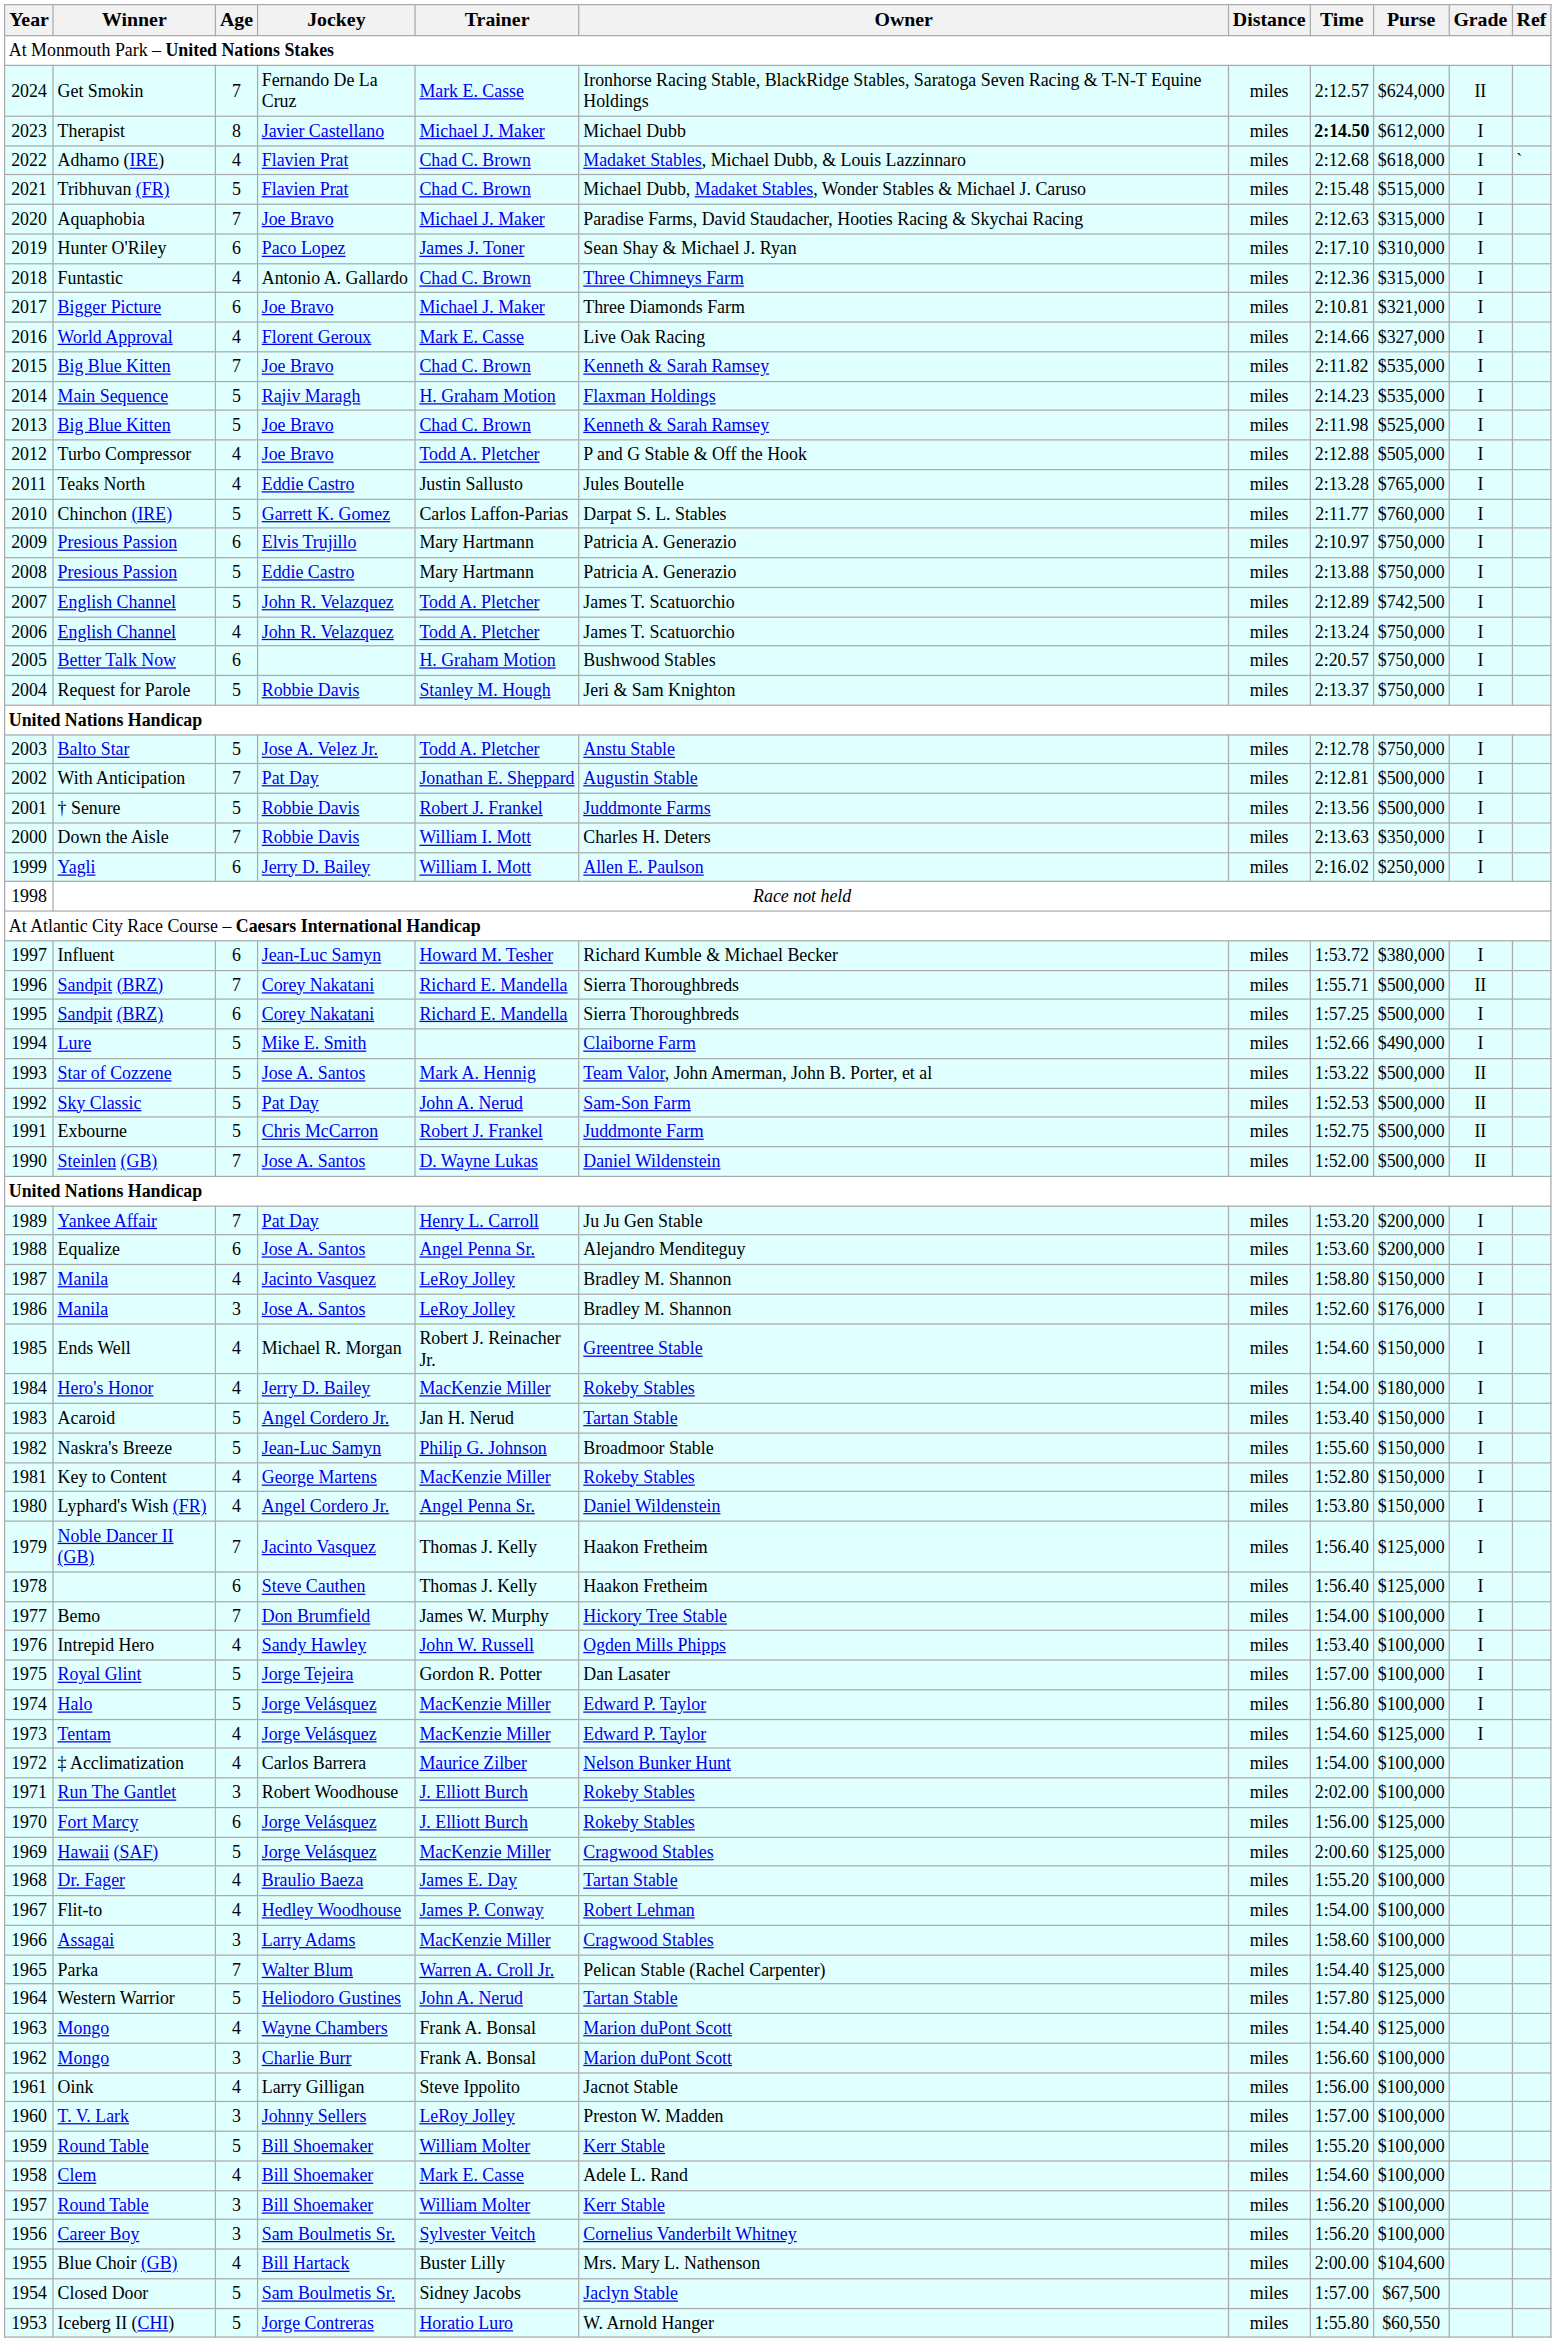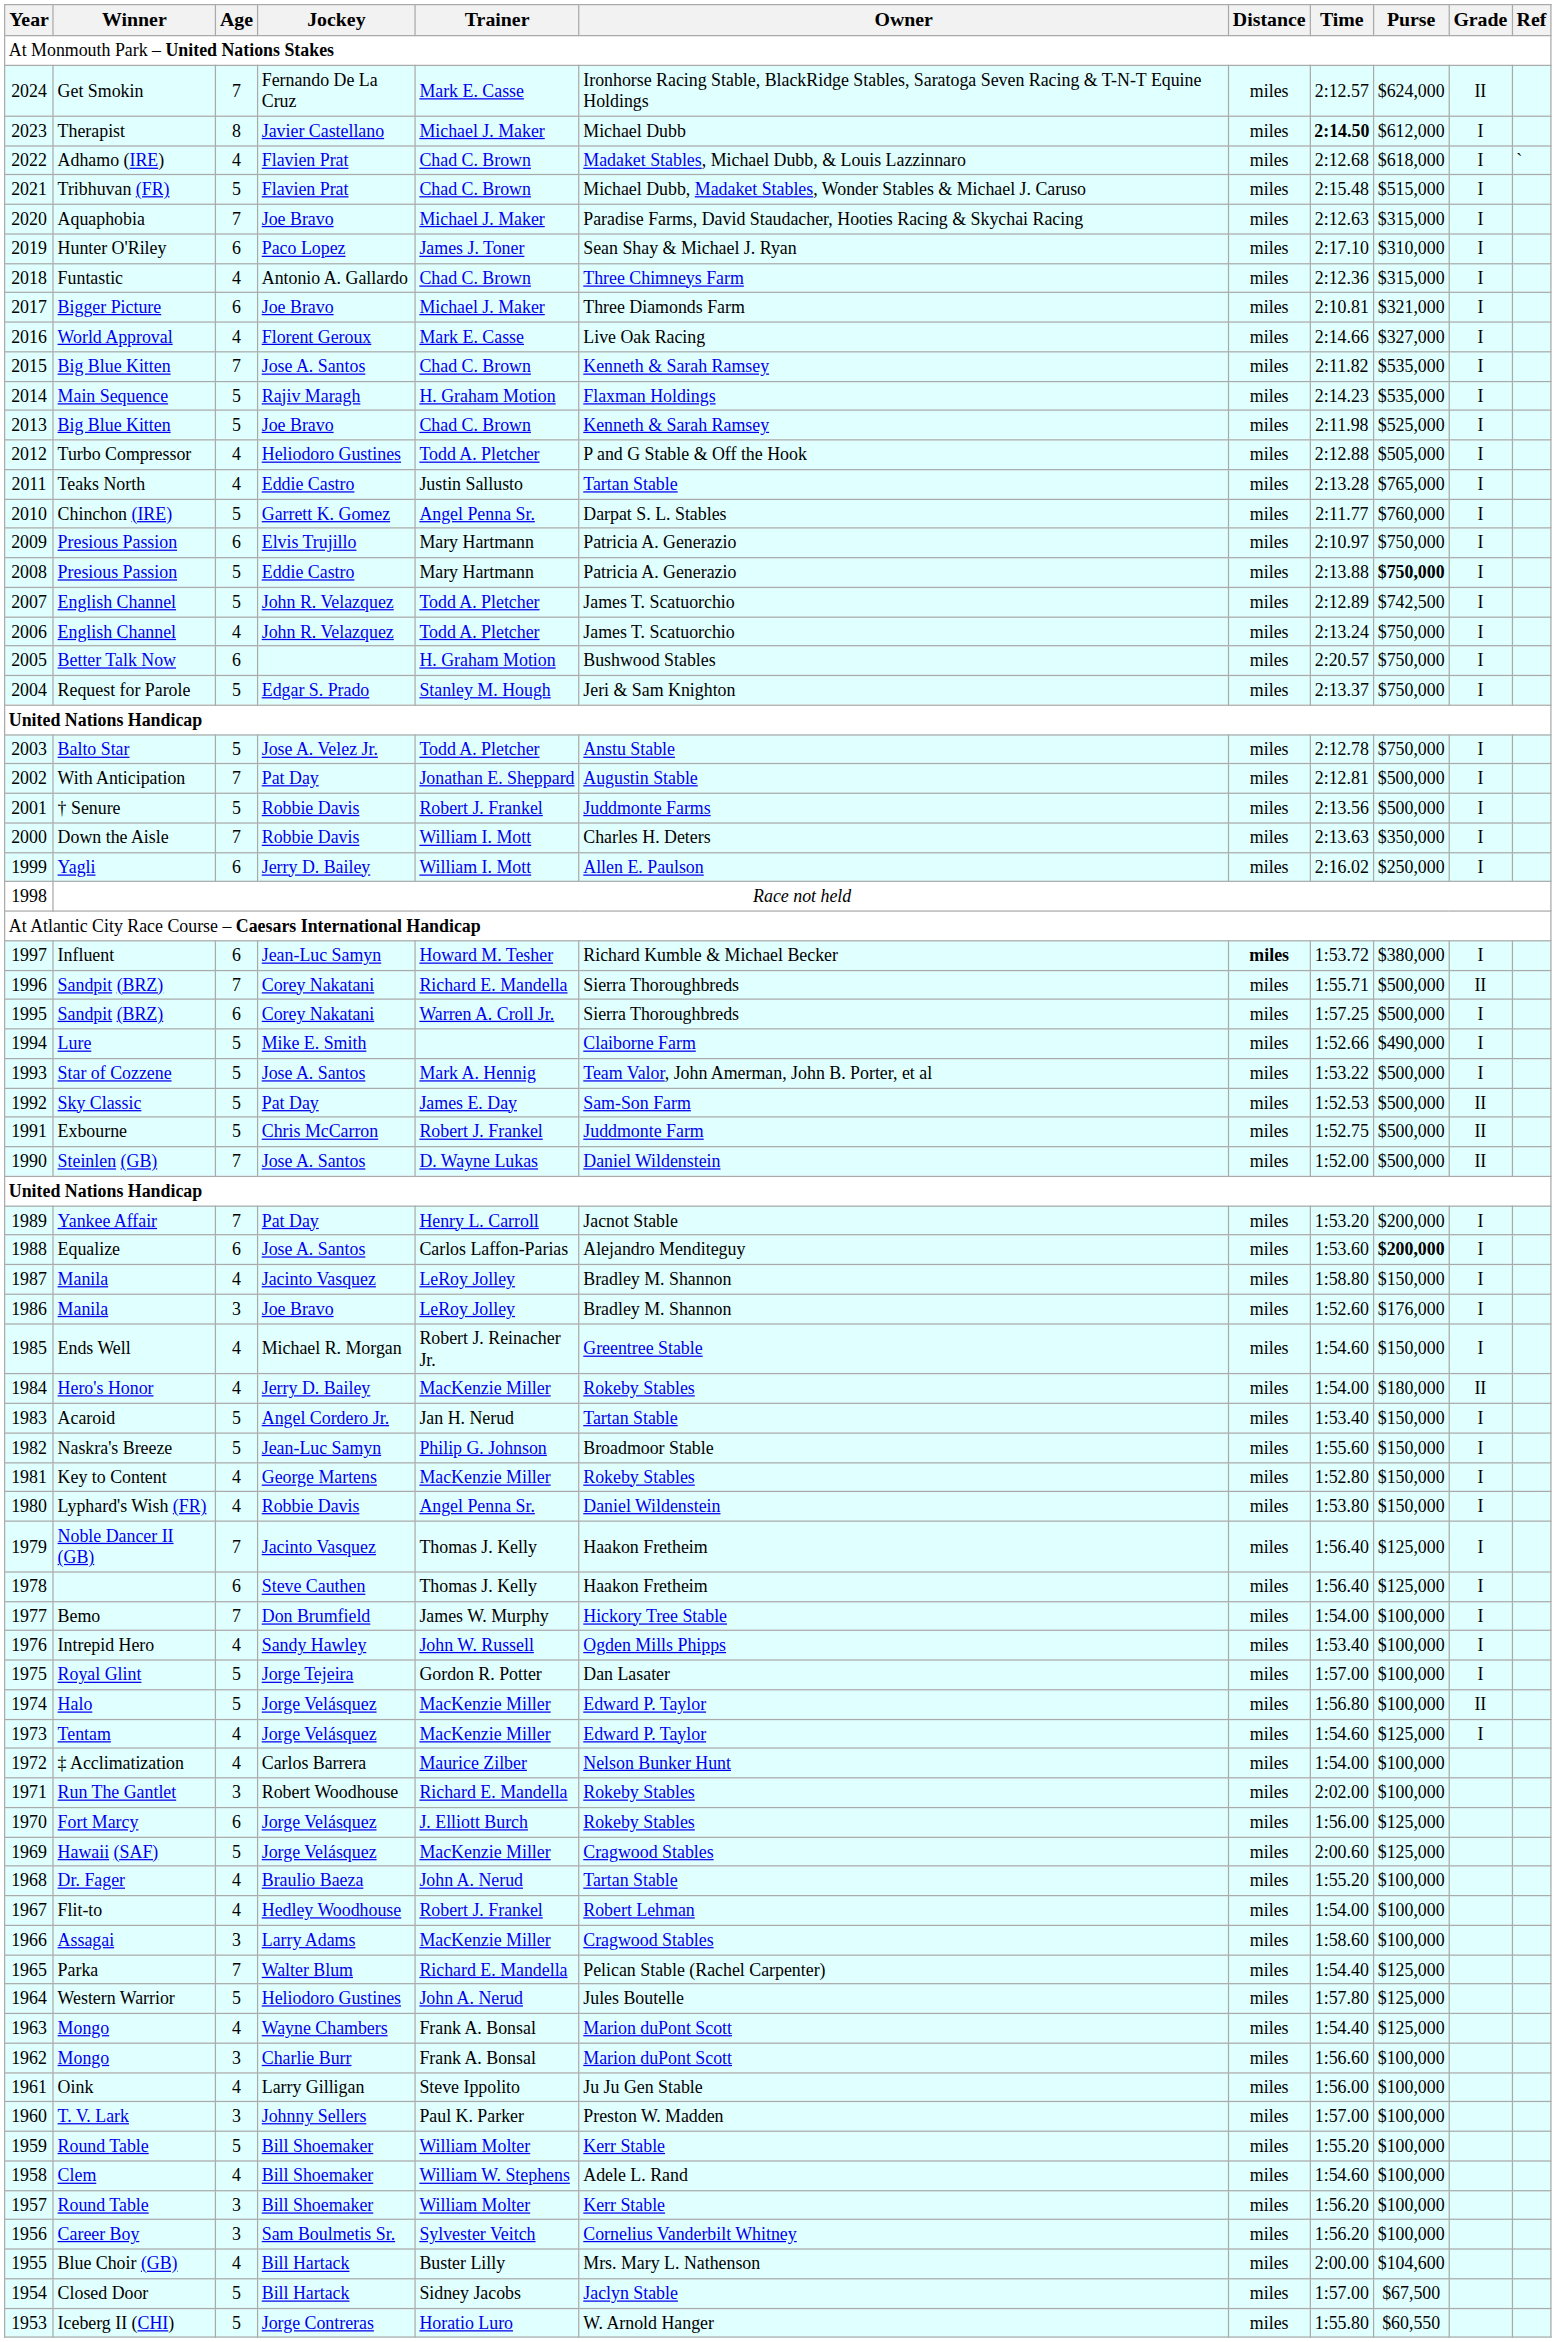2015 | Jockey: Joe Bravo -> Jose A. Santos
2012 | Jockey: Joe Bravo -> Heliodoro Gustines
2011 | Owner: Jules Boutelle -> Tartan Stable
2010 | Trainer: Carlos Laffon-Parias -> Angel Penna Sr.
2008 | Purse: normal -> bold
2004 | Jockey: Robbie Davis -> Edgar S. Prado
1997 | Distance: normal -> bold
1995 | Trainer: Richard E. Mandella -> Warren A. Croll Jr.
1993 | Grade: II -> I
1992 | Trainer: John A. Nerud -> James E. Day
1989 | Owner: Ju Ju Gen Stable -> Jacnot Stable
1988 | Trainer: Angel Penna Sr. -> Carlos Laffon-Parias
1988 | Purse: normal -> bold
1986 | Jockey: Jose A. Santos -> Joe Bravo
1984 | Grade: I -> II
1980 | Jockey: Angel Cordero Jr. -> Robbie Davis
1974 | Grade: I -> II
1971 | Trainer: J. Elliott Burch -> Richard E. Mandella
1968 | Trainer: James E. Day -> John A. Nerud
1967 | Trainer: James P. Conway -> Robert J. Frankel
1965 | Trainer: Warren A. Croll Jr. -> Richard E. Mandella
1964 | Owner: Tartan Stable -> Jules Boutelle
1961 | Owner: Jacnot Stable -> Ju Ju Gen Stable
1960 | Trainer: LeRoy Jolley -> Paul K. Parker
1958 | Trainer: Mark E. Casse -> William W. Stephens
1954 | Jockey: Sam Boulmetis Sr. -> Bill Hartack
